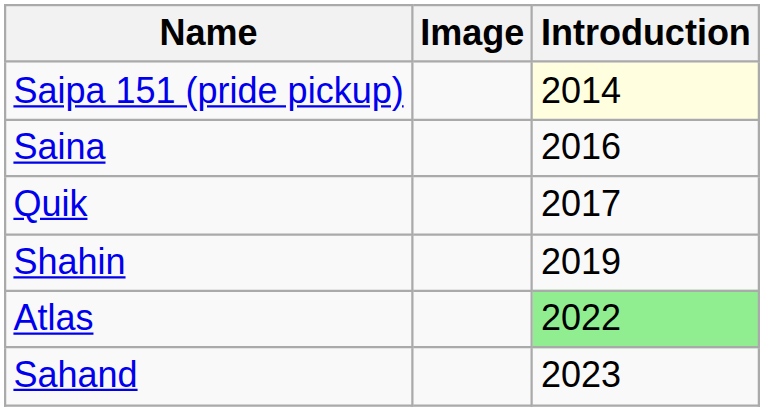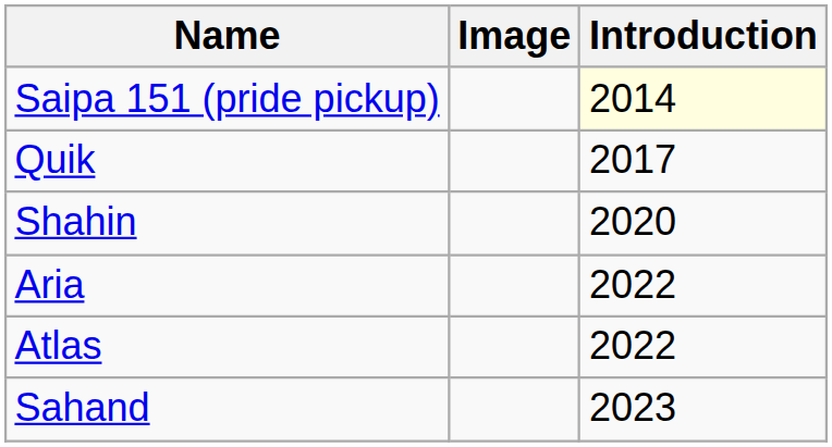- row: Saina | 2016
Shahin | Introduction: 2019 -> 2020
+ row: Aria | 2022
Atlas | Introduction: lightgreen background -> no background
